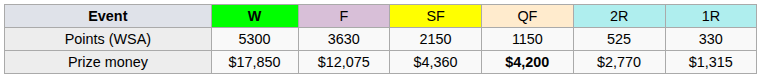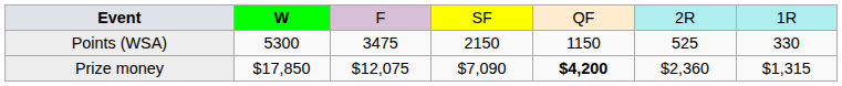Points (WSA) | column 3: 3630 -> 3475
Prize money | column 4: $4,360 -> $7,090
Prize money | column 6: $2,770 -> $2,360
